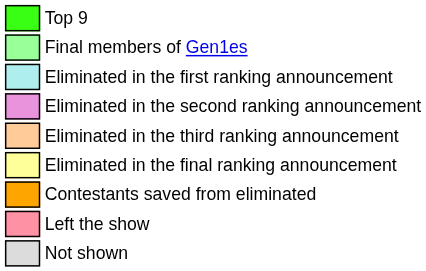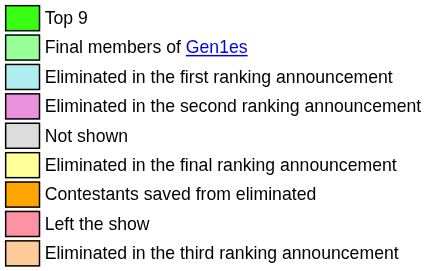rows swapped: Eliminated in the third ranking announcement <-> Not shown
